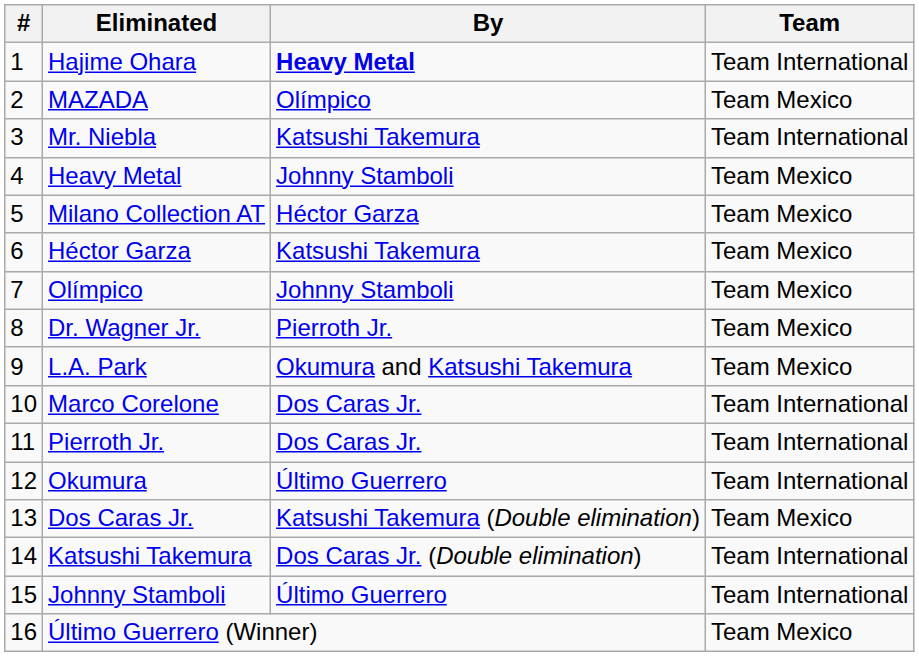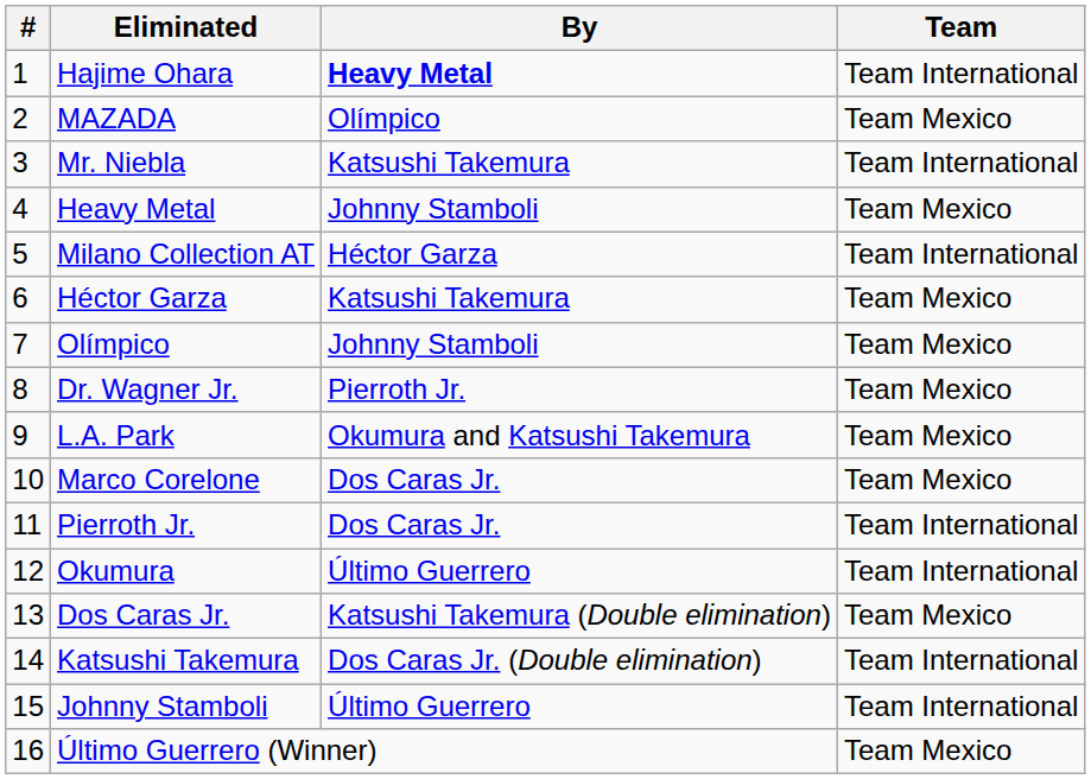Milano Collection AT | Team: Team Mexico -> Team International
Marco Corelone | Team: Team International -> Team Mexico
